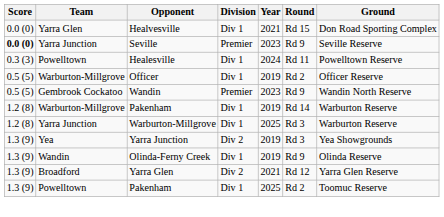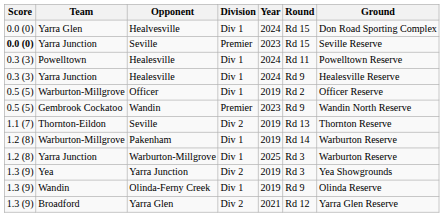Healvesville | Year: 2021 -> 2024
Yarra Junction / Seville | Round: Rd 9 -> Rd 15
+ row: 0.3 (3) | Yarra Junction | Healesville | Div 1 | 2024 | Rd 9 | Healesville Reserve
+ row: 1.1 (7) | Thornton-Eildon | Seville | Div 2 | 2019 | Rd 13 | Thornton Reserve
- row: 1.3 (9) | Powelltown | Pakenham | Div 1 | 2025 | Rd 2 | Toomuc Reserve
